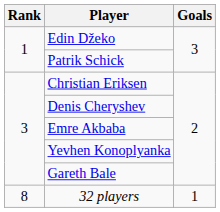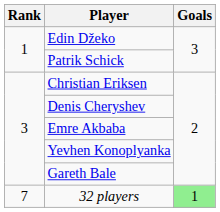32 players | Rank: 8 -> 7
32 players | Goals: no background -> lightgreen background
